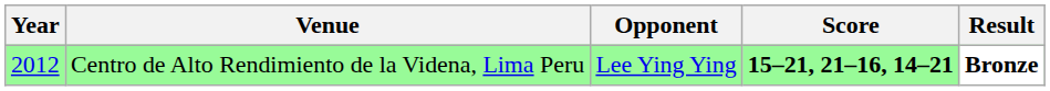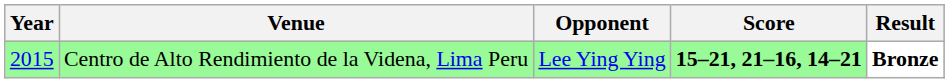Centro de Alto Rendimiento de la Videna, Lima Peru | Year: 2012 -> 2015
